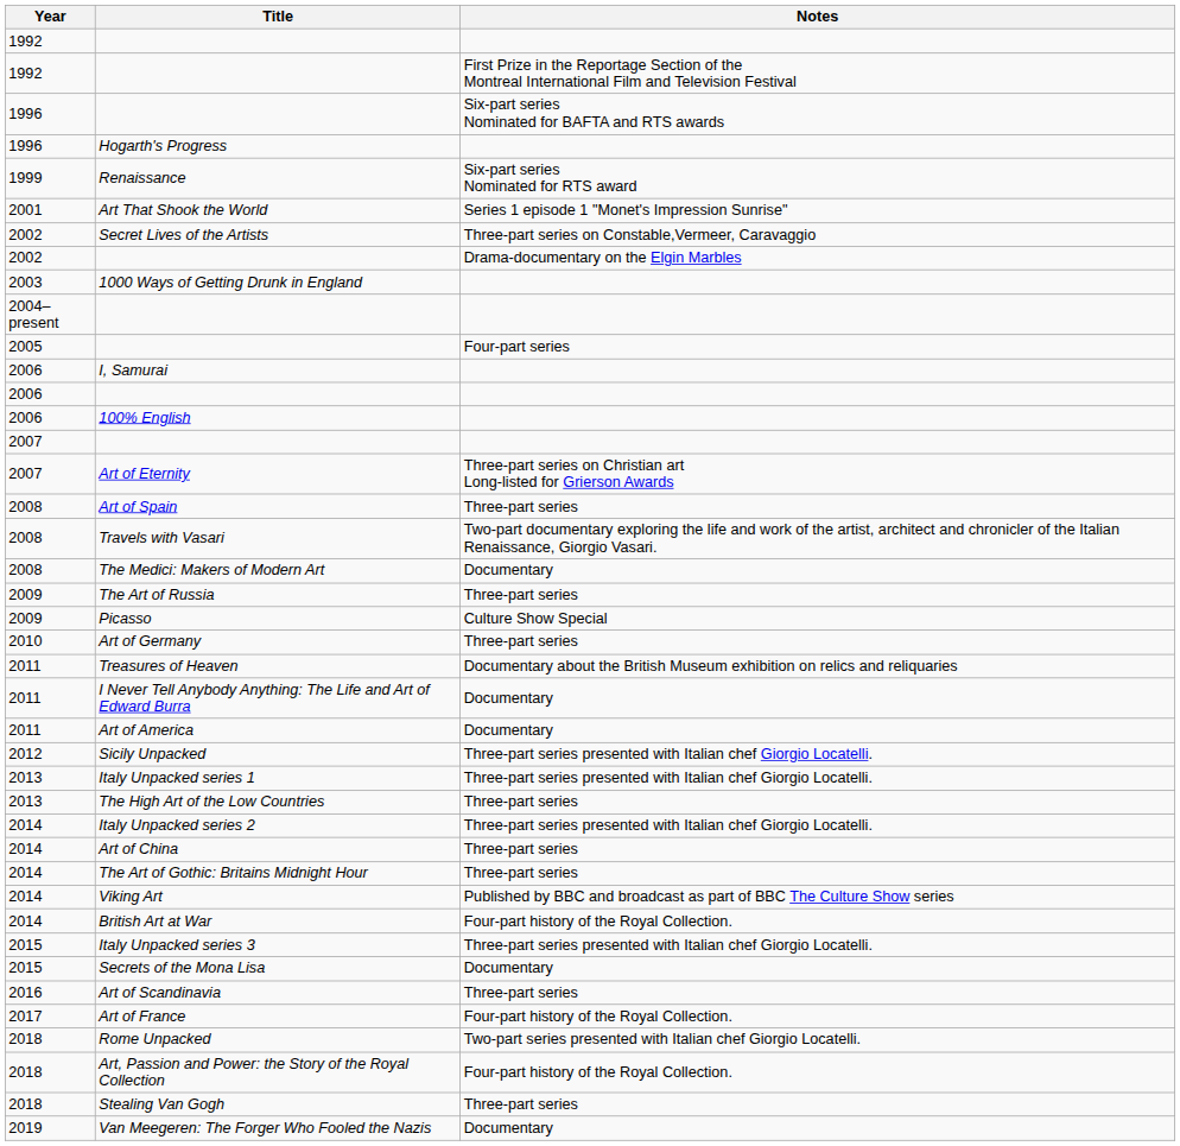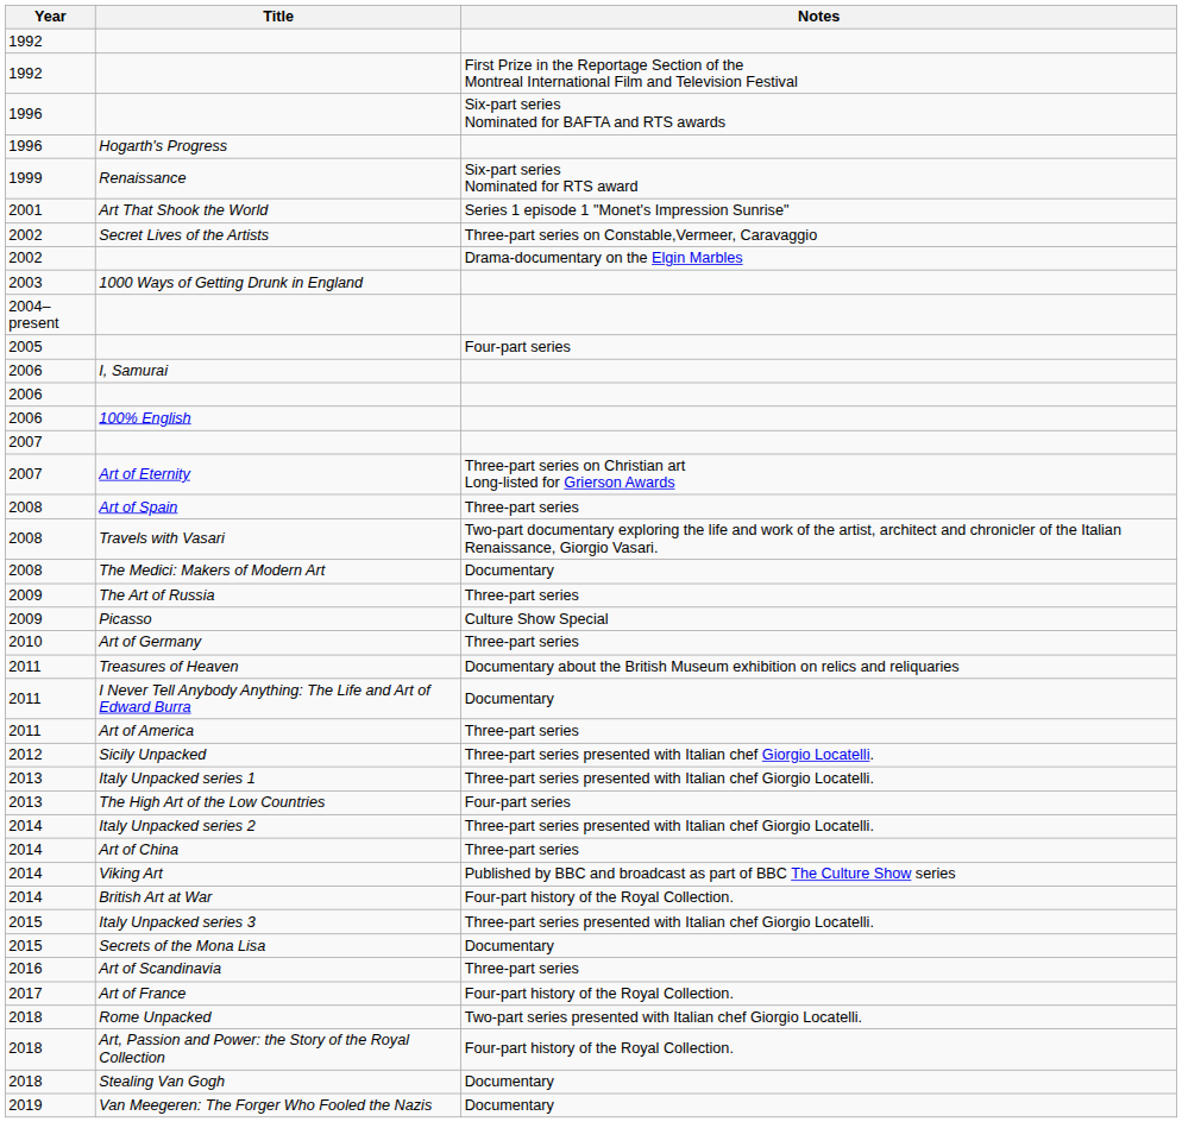Art of America | Notes: Documentary -> Three-part series
The High Art of the Low Countries | Notes: Three-part series -> Four-part series
- row: 2014 | The Art of Gothic: Britains Midnight Hour | Three-part series
Stealing Van Gogh | Notes: Three-part series -> Documentary
